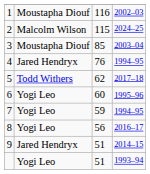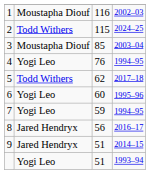2 | column 2: Malcolm Wilson -> Todd Withers
4 | column 2: Jared Hendryx -> Yogi Leo
8 | column 2: Yogi Leo -> Jared Hendryx
